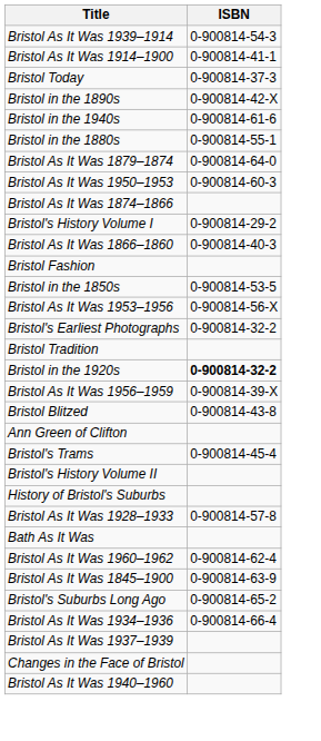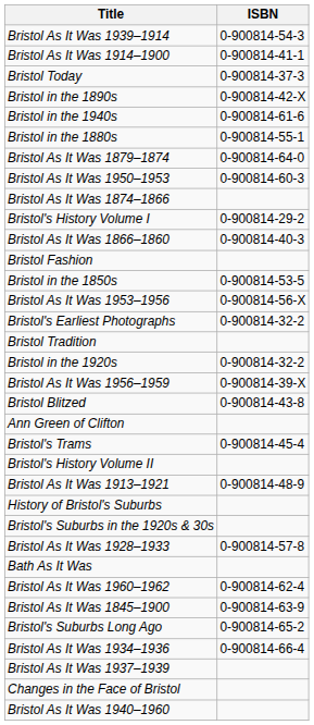Bristol in the 1920s | ISBN: bold -> normal
+ row: Bristol As It Was 1913–1921 | 0-900814-48-9
+ row: Bristol's Suburbs in the 1920s & 30s
